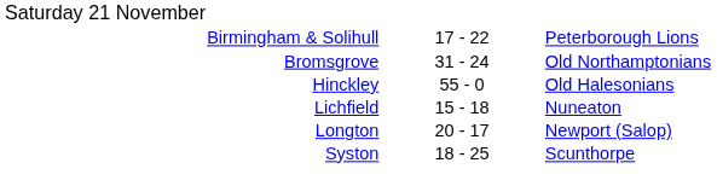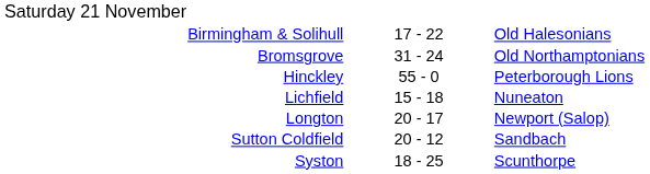Birmingham & Solihull | column 3: Peterborough Lions -> Old Halesonians
Hinckley | column 3: Old Halesonians -> Peterborough Lions
+ row: Sutton Coldfield | 20 - 12 | Sandbach
